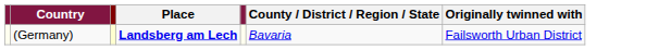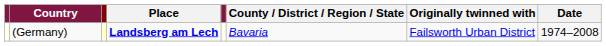+ column: Date | 1974–2008
